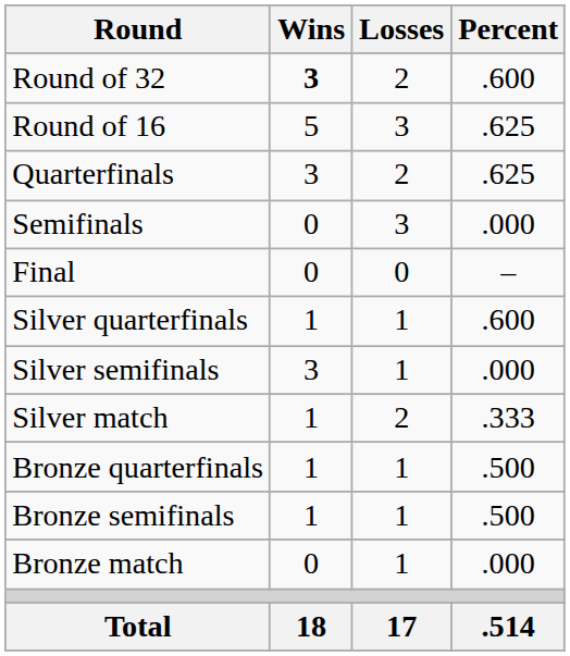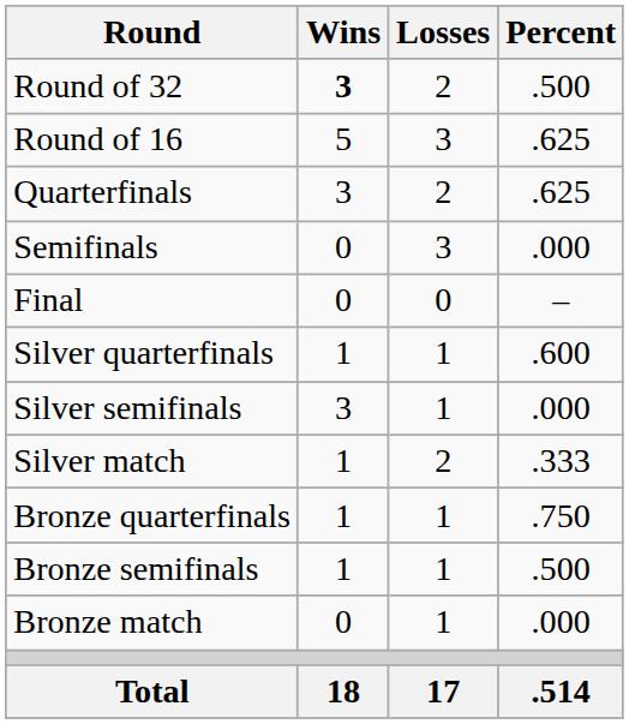Round of 32 | Percent: .600 -> .500
Bronze quarterfinals | Percent: .500 -> .750
